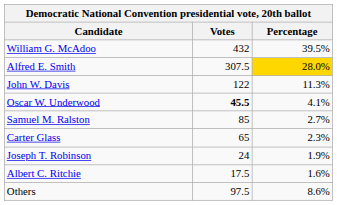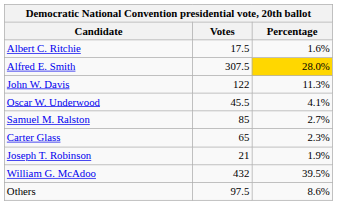rows swapped: William G. McAdoo <-> Albert C. Ritchie
Oscar W. Underwood | Votes: bold -> normal
Joseph T. Robinson | Votes: 24 -> 21
